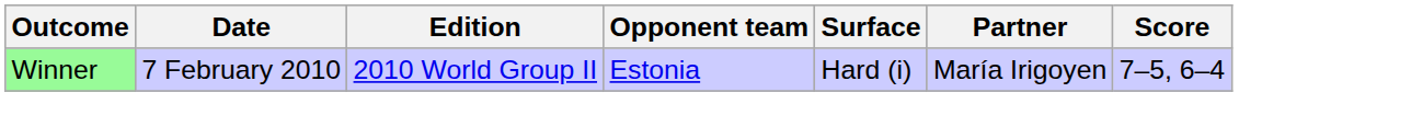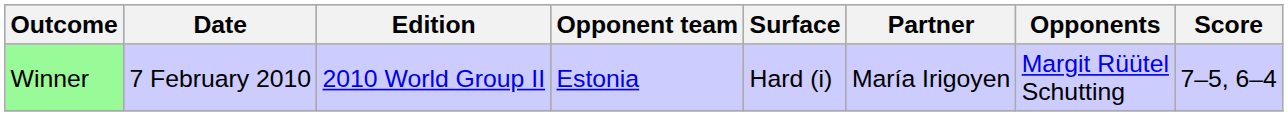+ column: Opponents | Margit Rüütel Schutting
